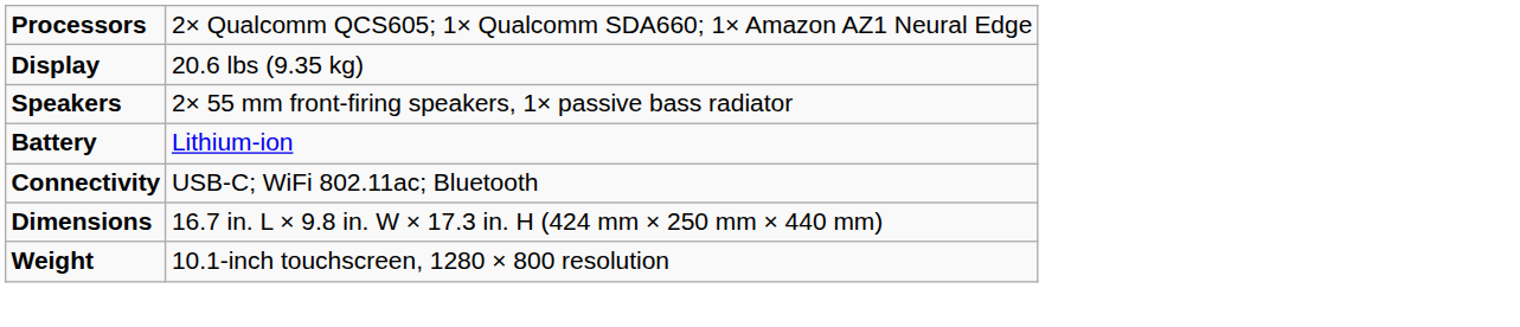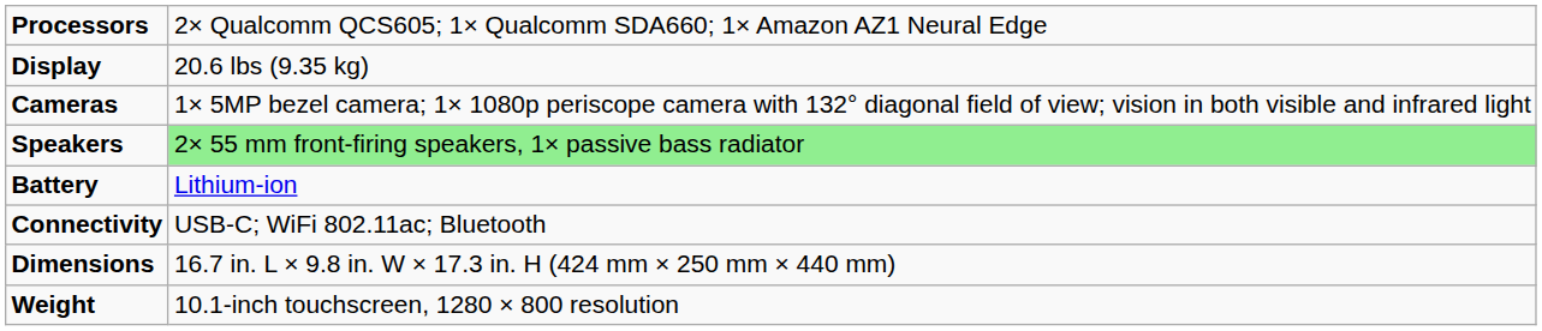+ row: Cameras | 1× 5MP bezel camera; 1× 1080p periscope camera with 132° diagonal field of view; vision in both visible and infrared light
Speakers | column 2: no background -> lightgreen background
